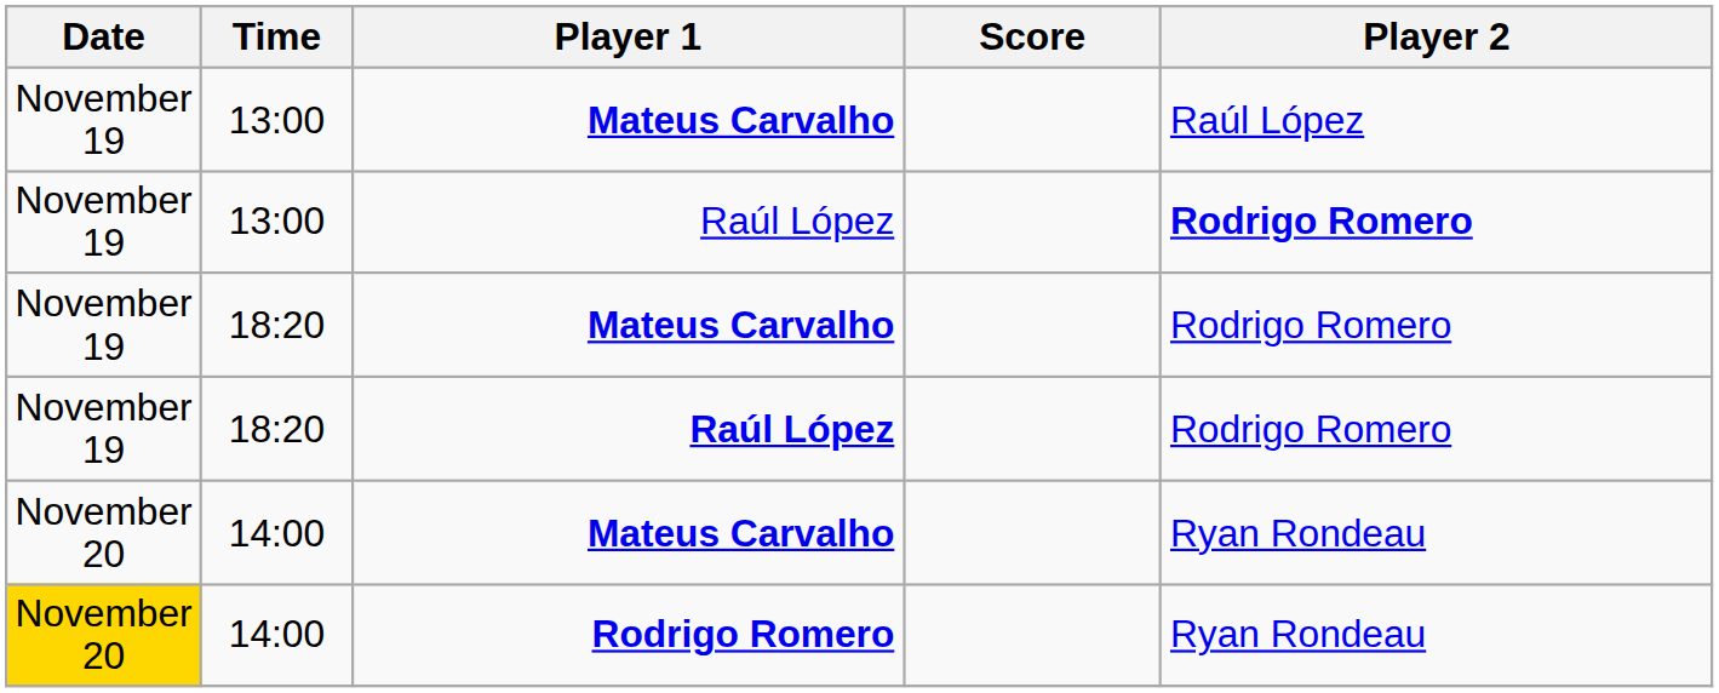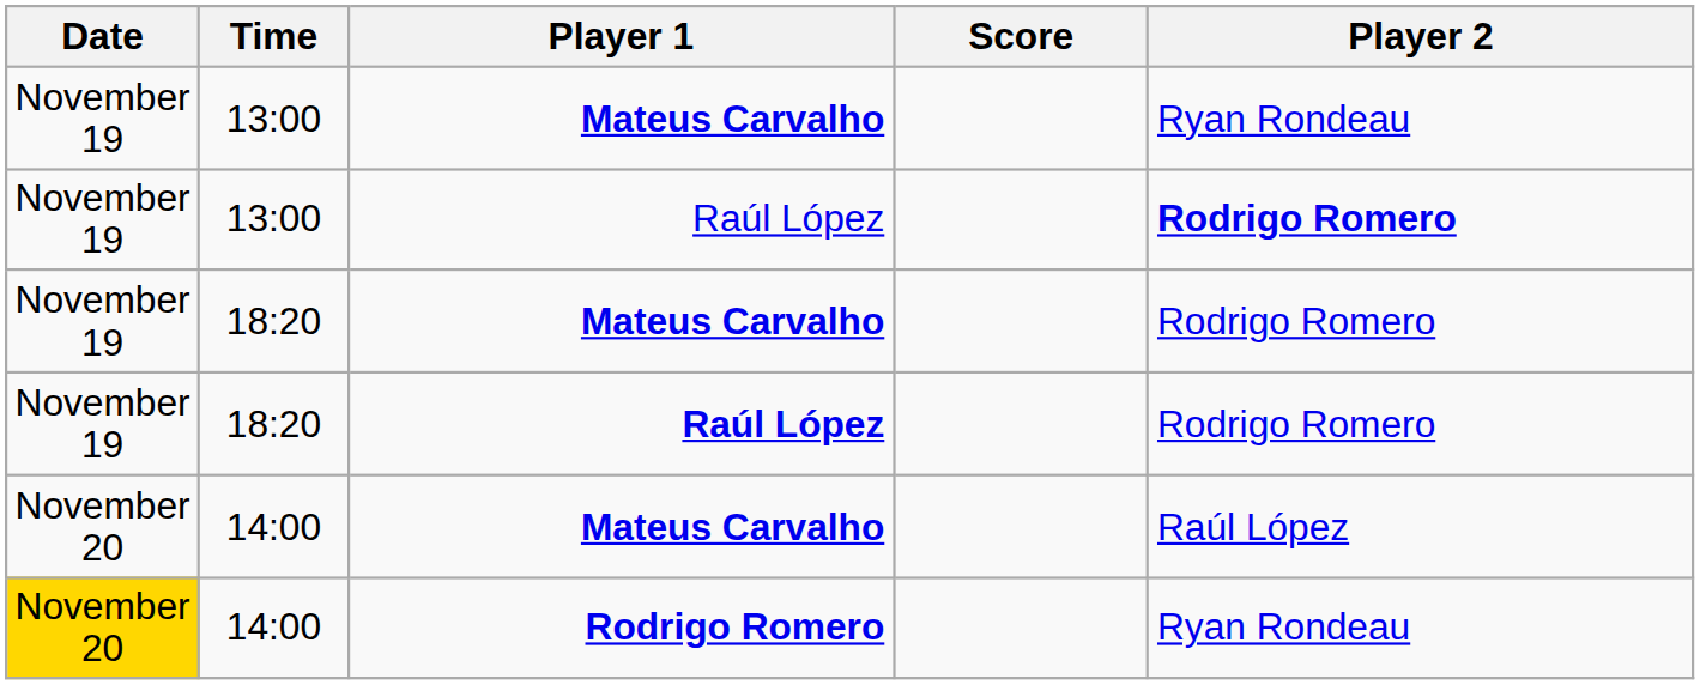13:00 / Mateus Carvalho | Player 2: Raúl López -> Ryan Rondeau
14:00 / Mateus Carvalho | Player 2: Ryan Rondeau -> Raúl López
